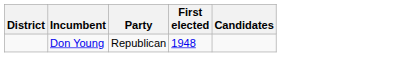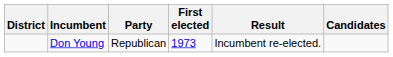+ column: Result | Incumbent re-elected.
Don Young | First elected: 1948 -> 1973
